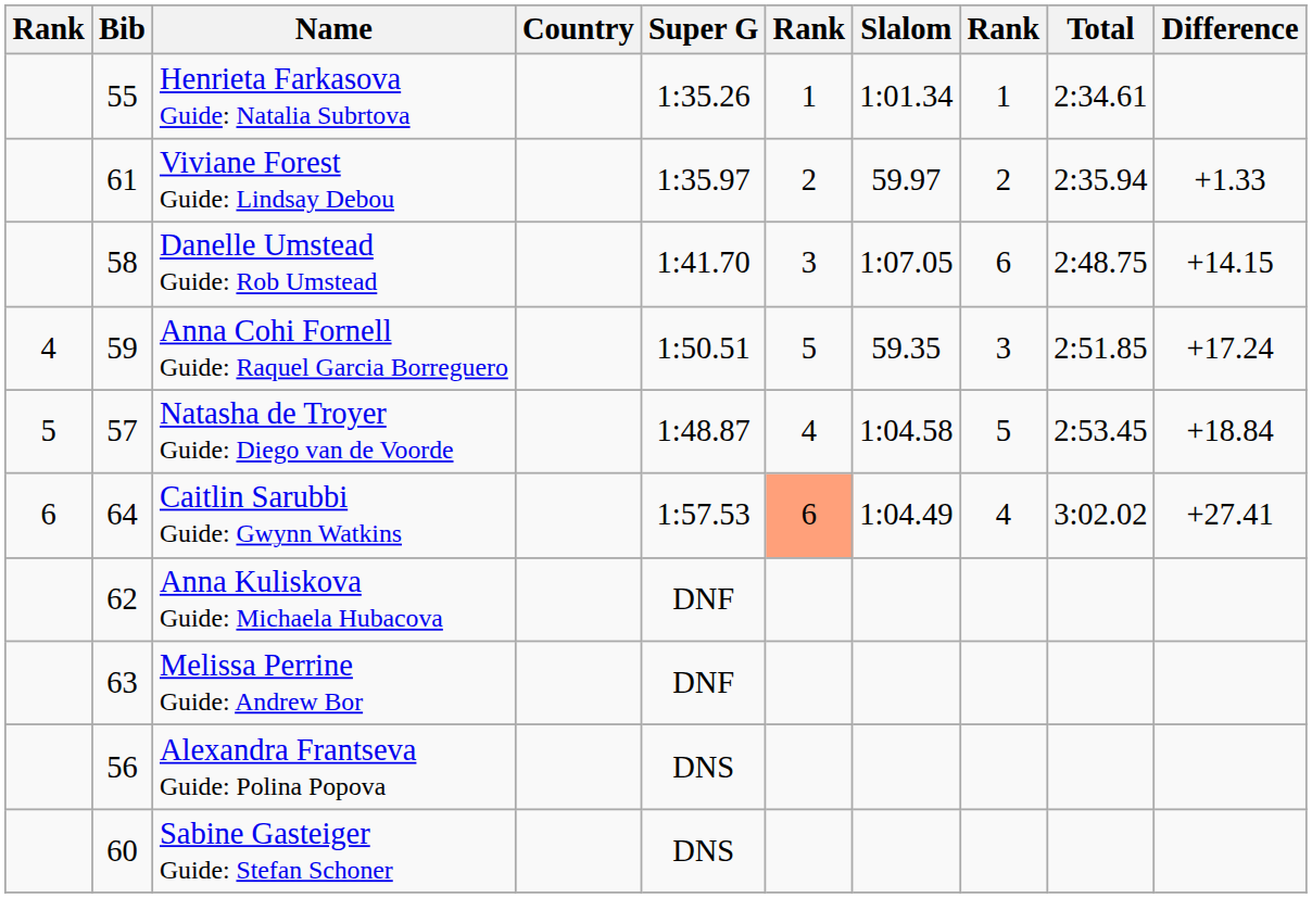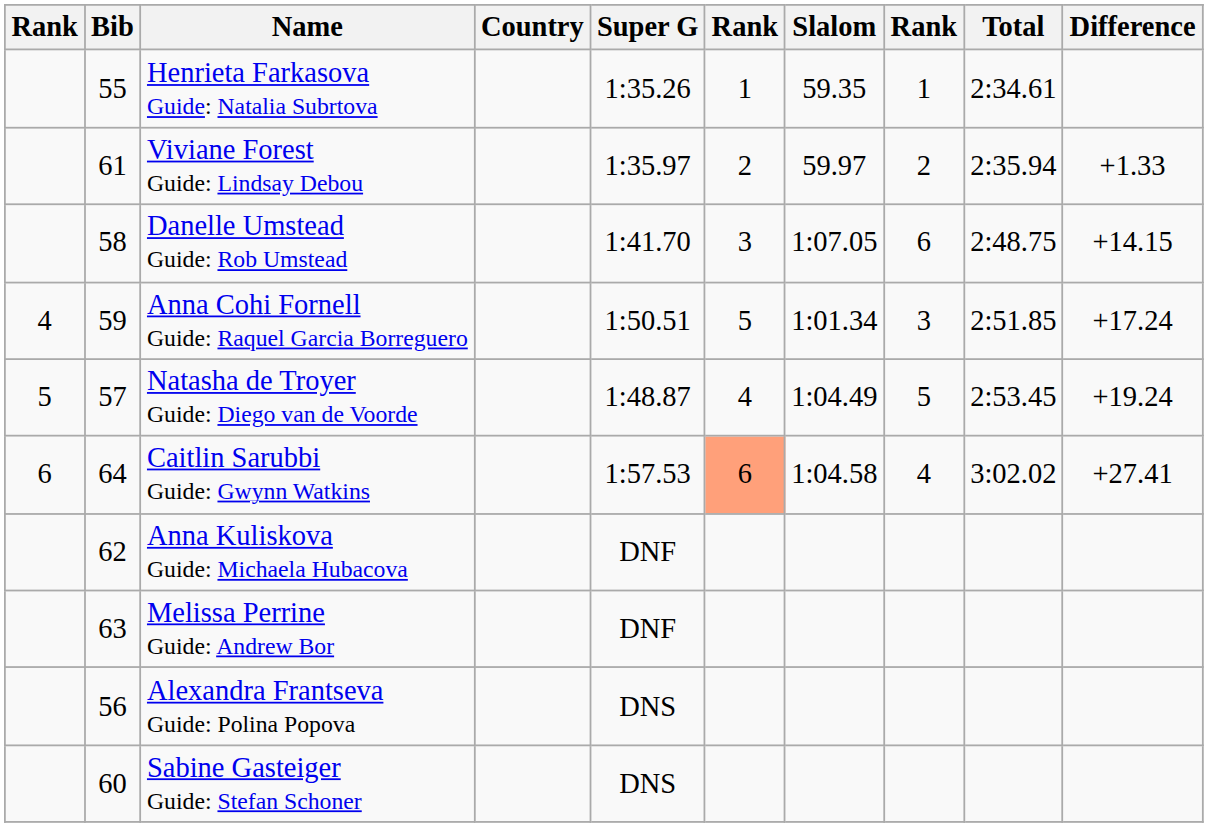Henrieta Farkasova Guide: Natalia Subrtova | Slalom: 1:01.34 -> 59.35
Anna Cohi Fornell Guide: Raquel Garcia Borreguero | Slalom: 59.35 -> 1:01.34
Natasha de Troyer Guide: Diego van de Voorde | Slalom: 1:04.58 -> 1:04.49
Natasha de Troyer Guide: Diego van de Voorde | Difference: +18.84 -> +19.24
Caitlin Sarubbi Guide: Gwynn Watkins | Slalom: 1:04.49 -> 1:04.58
